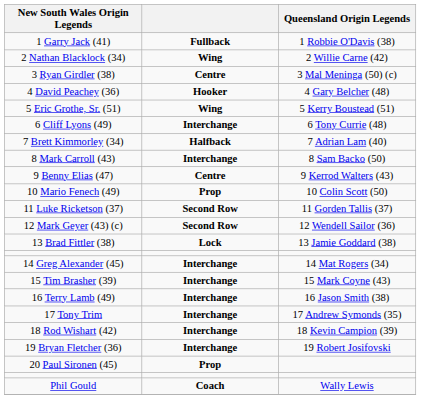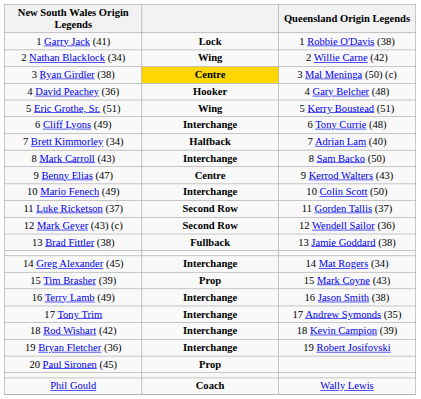1 Garry Jack (41) | column 2: Fullback -> Lock
3 Ryan Girdler (38) | column 2: no background -> gold background
10 Mario Fenech (49) | column 2: Prop -> Interchange
13 Brad Fittler (38) | column 2: Lock -> Fullback
15 Tim Brasher (39) | column 2: Interchange -> Prop
